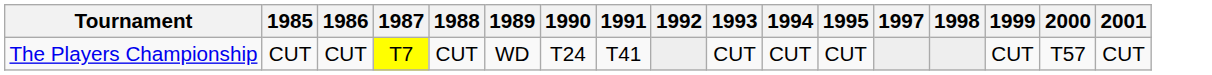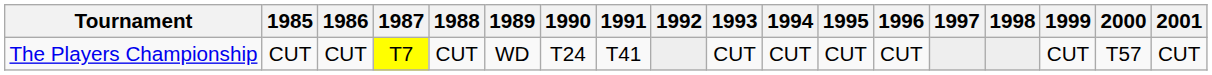+ column: 1996 | CUT
